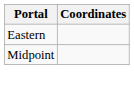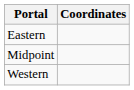+ row: Western
